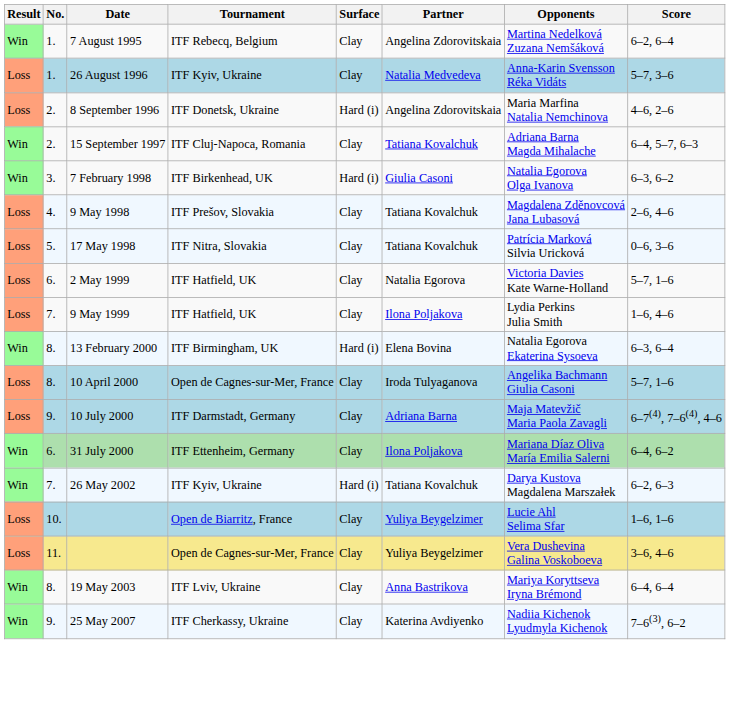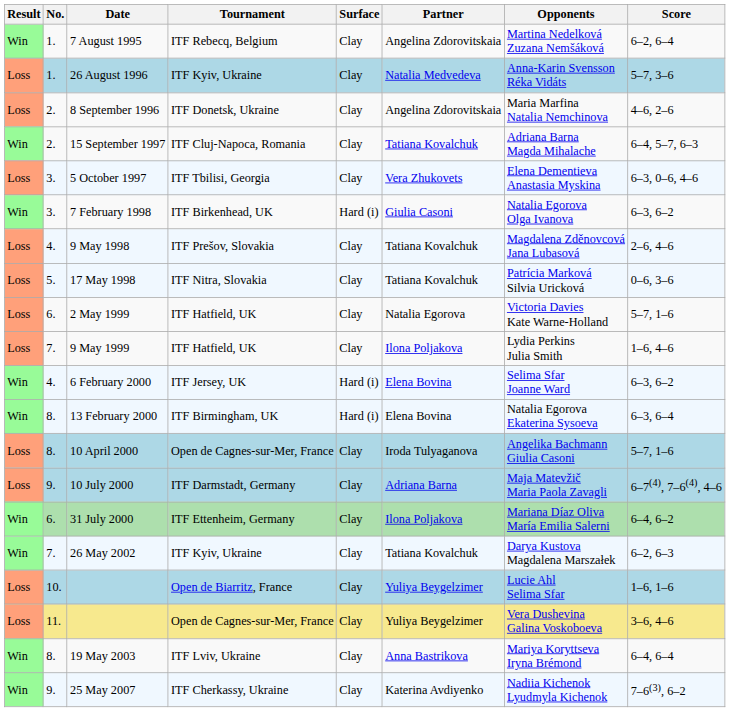8 September 1996 | Surface: Hard (i) -> Clay
+ row: Loss | 3. | 5 October 1997 | ITF Tbilisi, Georgia | Clay | Vera Zhukovets | Elena Dementieva Anastasia Myskina | 6–3, 0–6, 4–6
+ row: Win | 4. | 6 February 2000 | ITF Jersey, UK | Hard (i) | Elena Bovina | Selima Sfar Joanne Ward | 6–3, 6–2
26 May 2002 | Surface: Hard (i) -> Clay
